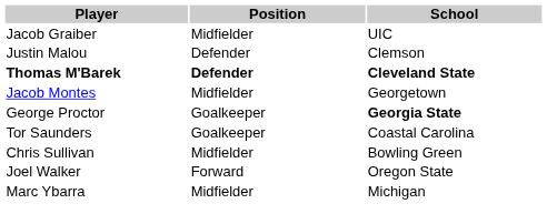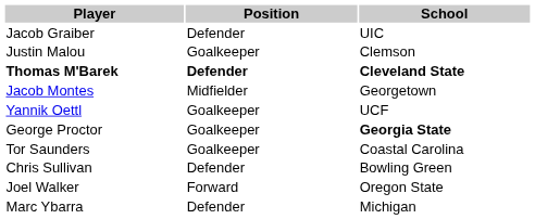Jacob Graiber | Position: Midfielder -> Defender
Justin Malou | Position: Defender -> Goalkeeper
+ row: Yannik Oettl | Goalkeeper | UCF
Chris Sullivan | Position: Midfielder -> Defender
Marc Ybarra | Position: Midfielder -> Defender
